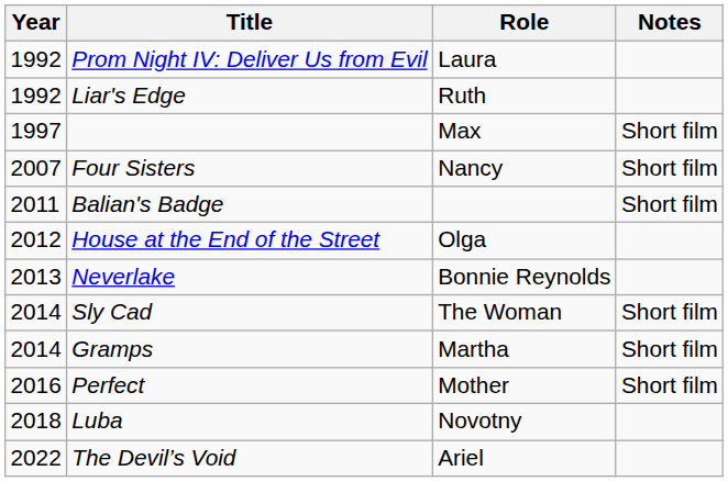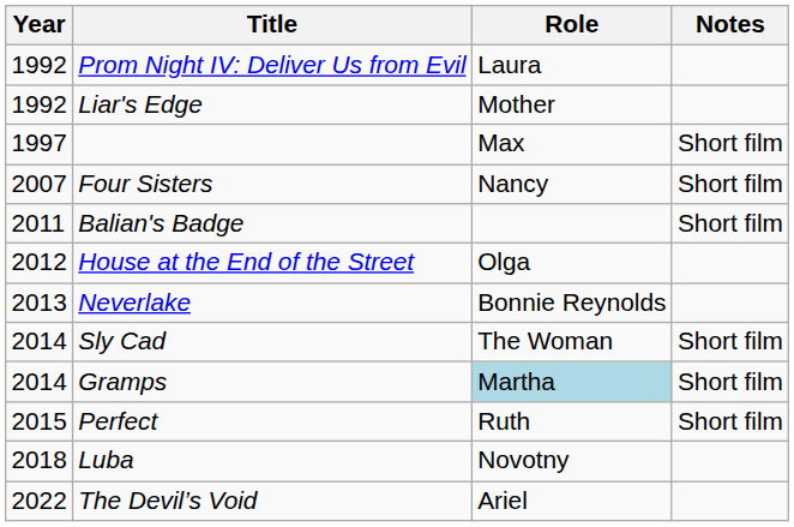Liar's Edge | Role: Ruth -> Mother
Gramps | Role: no background -> lightblue background
Perfect | Year: 2016 -> 2015
Perfect | Role: Mother -> Ruth
